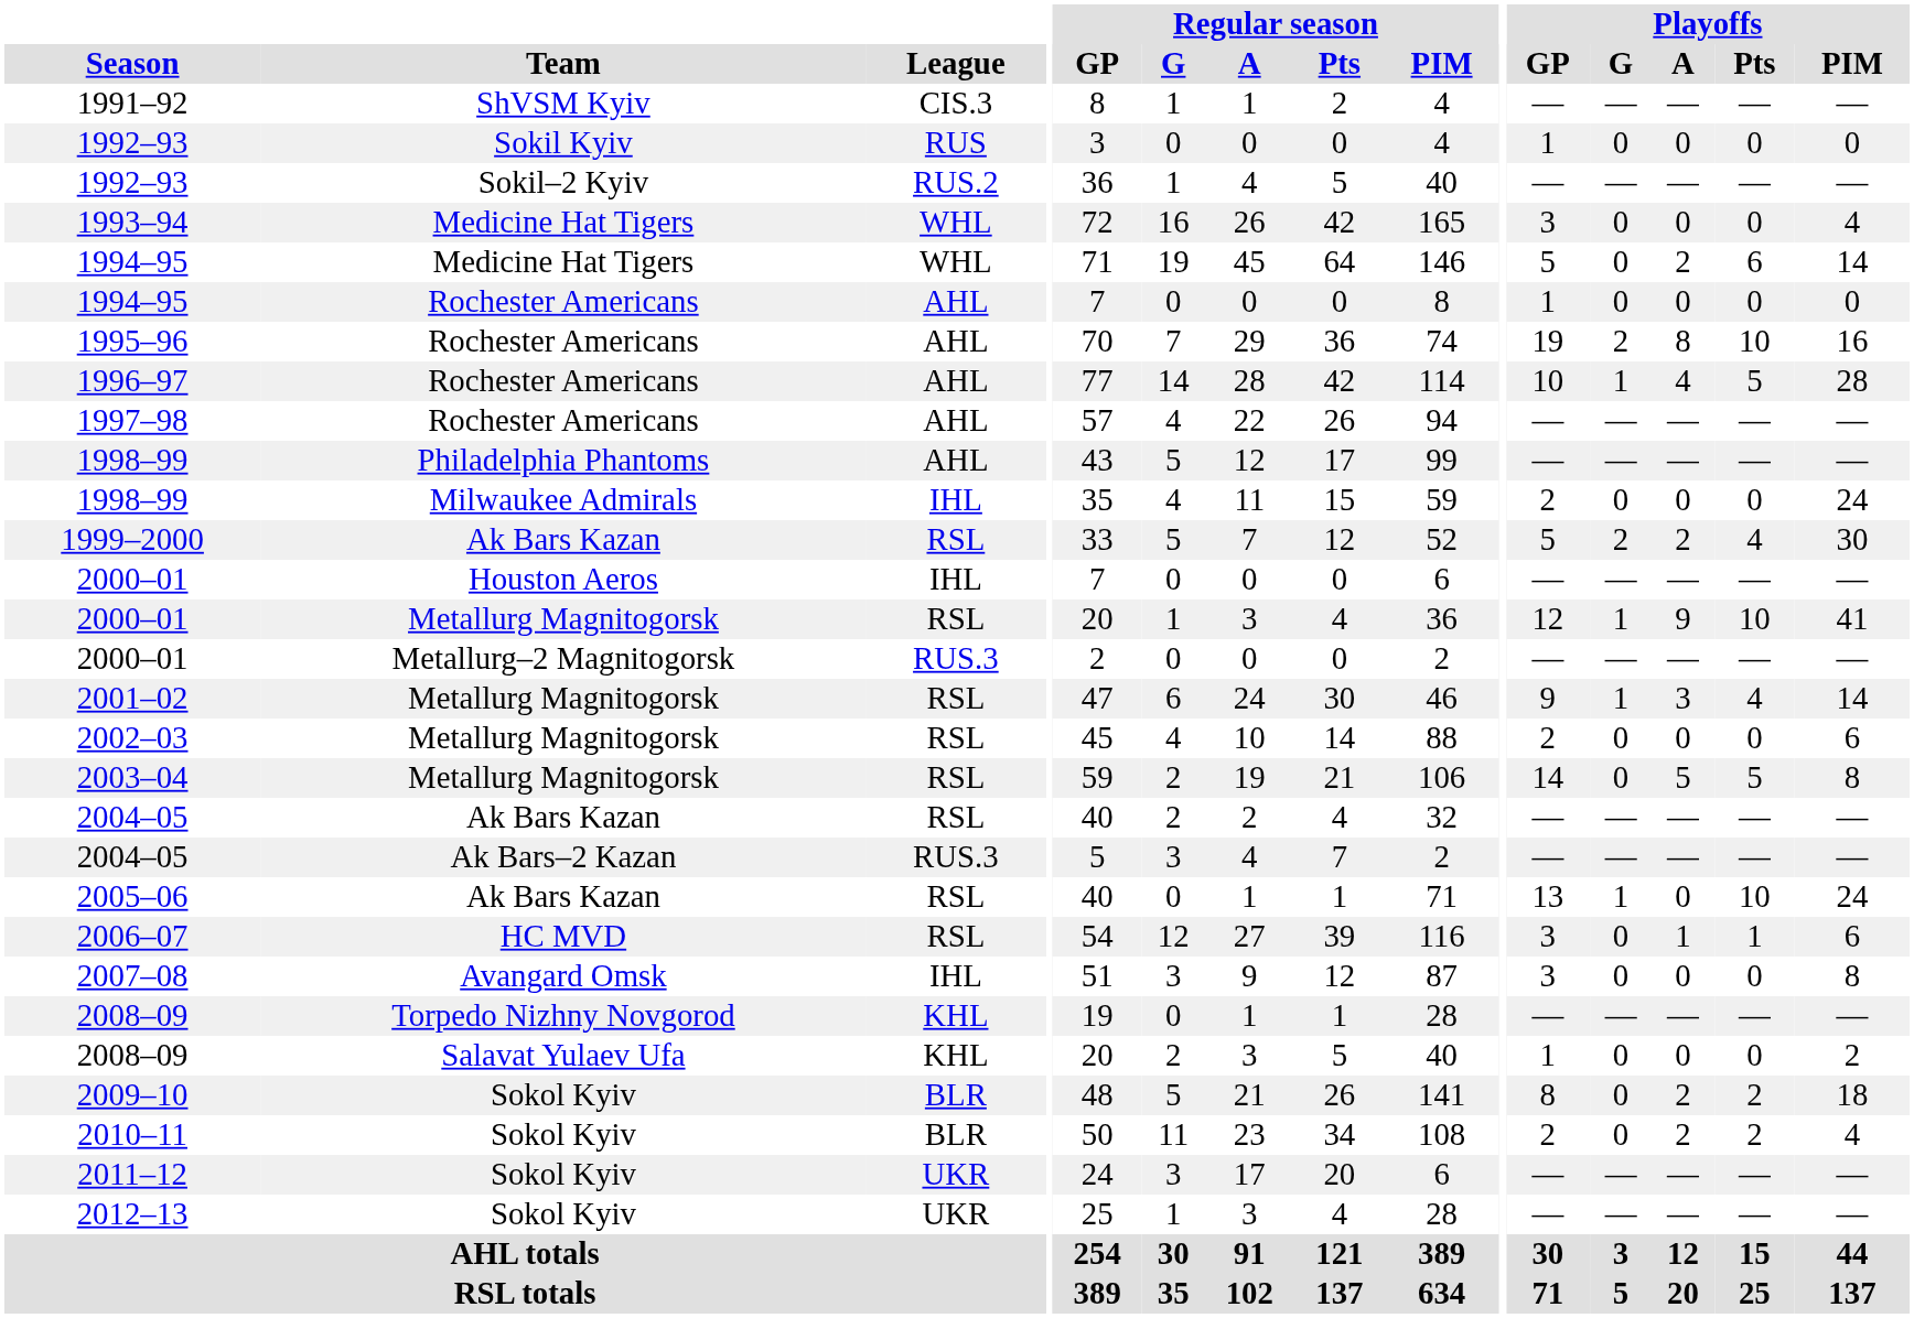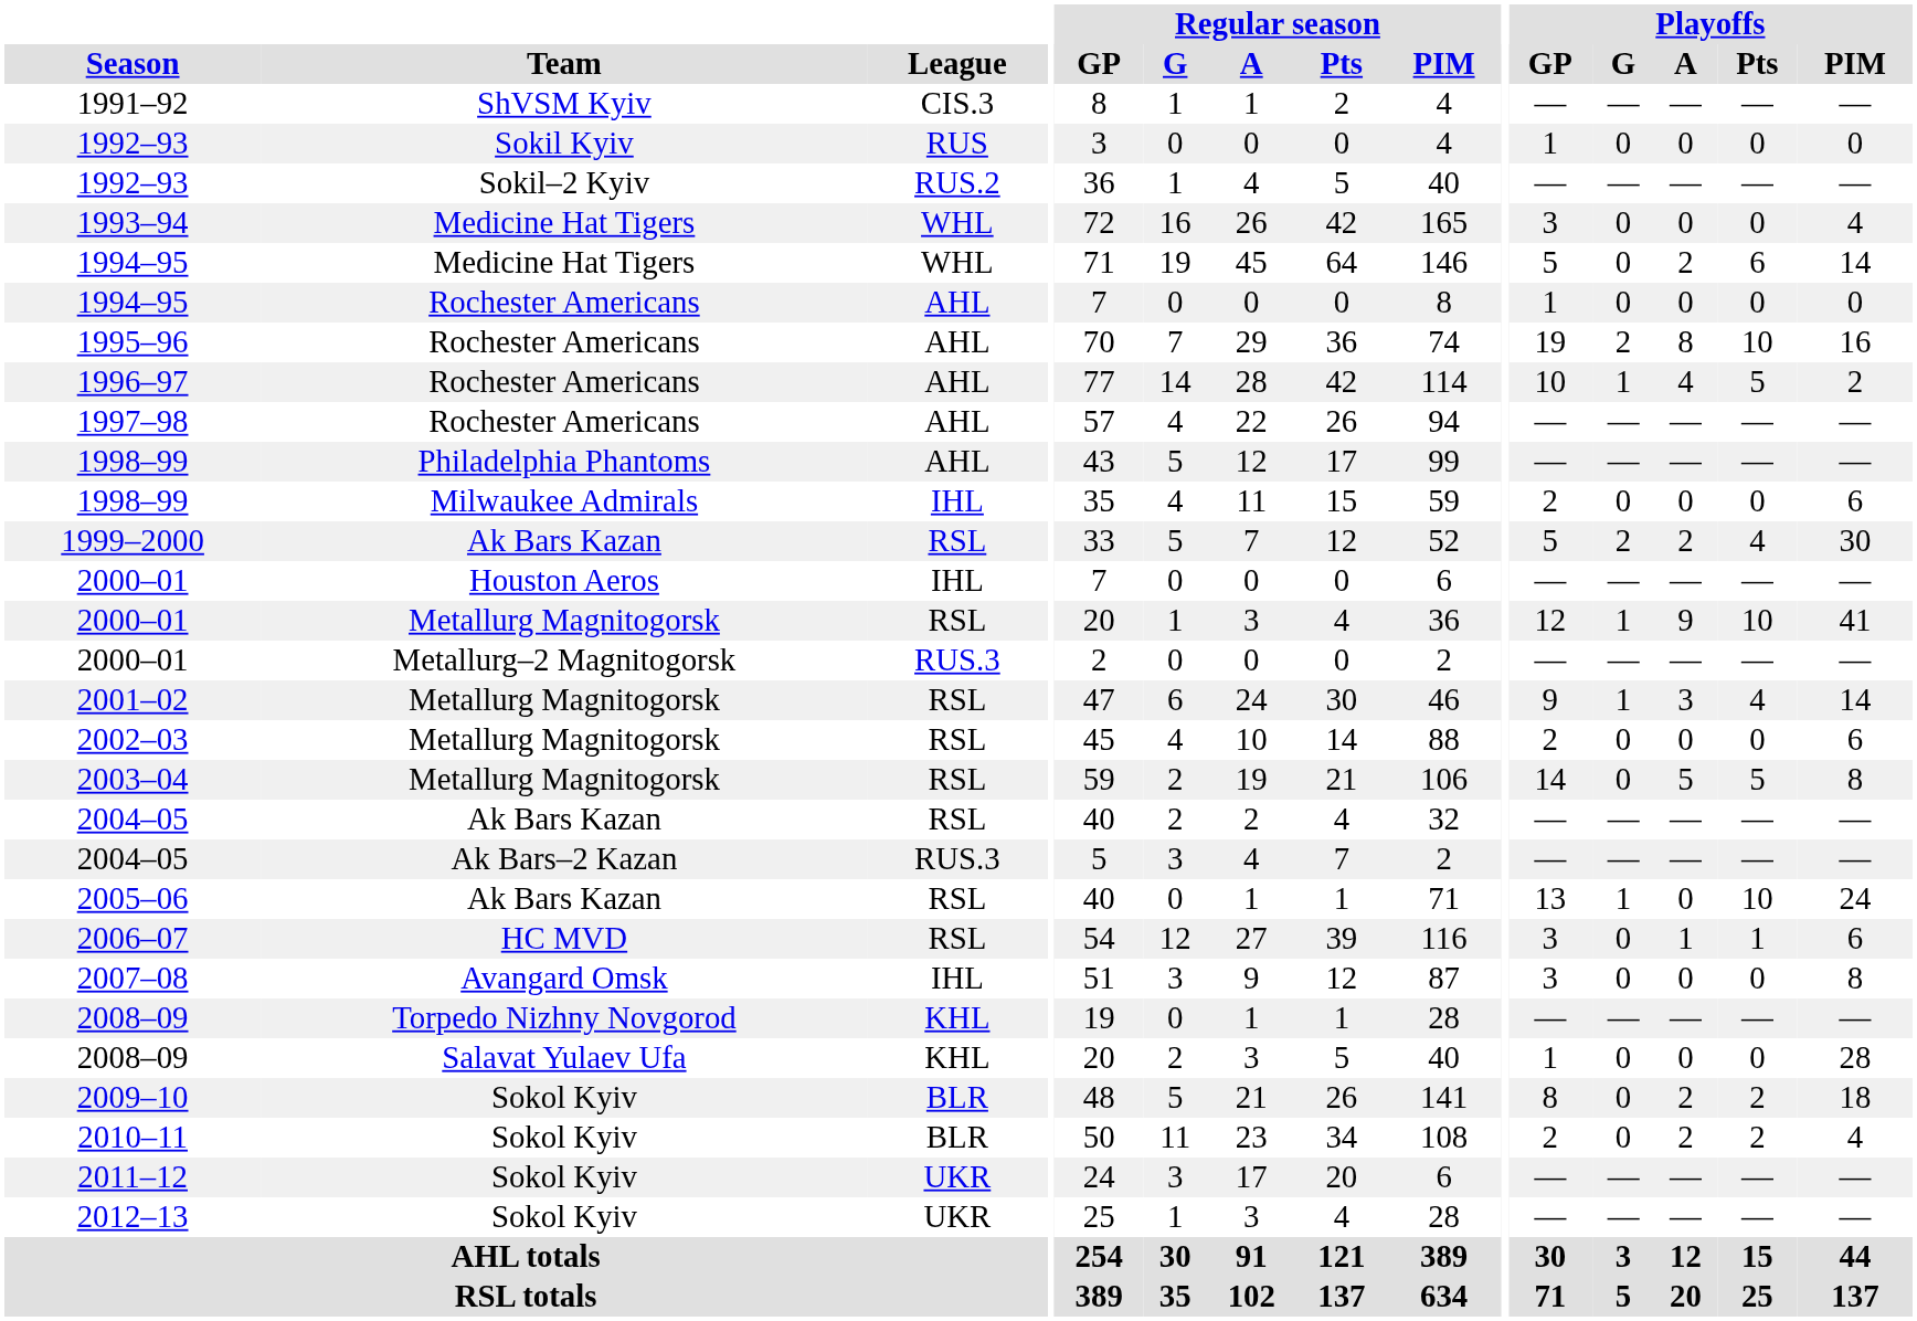1996–97 | Playoffs / PIM: 28 -> 2
1998–99 / Milwaukee Admirals | Playoffs / PIM: 24 -> 6
2008–09 / Salavat Yulaev Ufa | Playoffs / PIM: 2 -> 28
